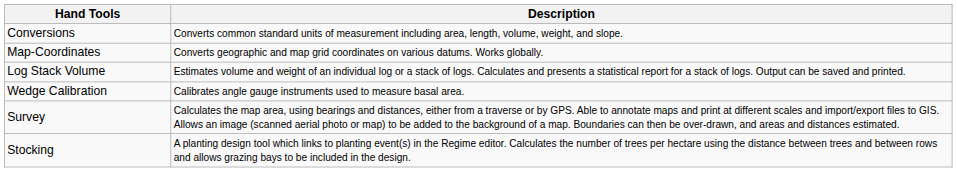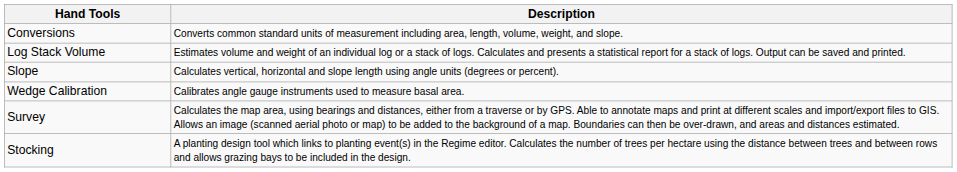- row: Map-Coordinates | Converts geographic and map grid coordinates on various datums. Works globally.
+ row: Slope | Calculates vertical, horizontal and slope length using angle units (degrees or percent).
